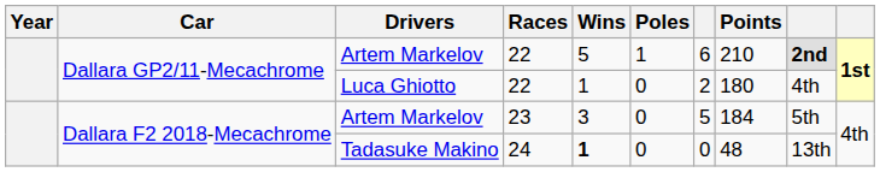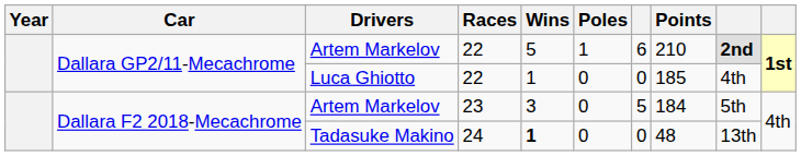Luca Ghiotto | column 7: 2 -> 0
Luca Ghiotto | Points: 180 -> 185
